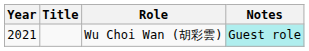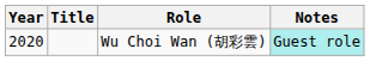Wu Choi Wan (胡彩雲) | Year: 2021 -> 2020
